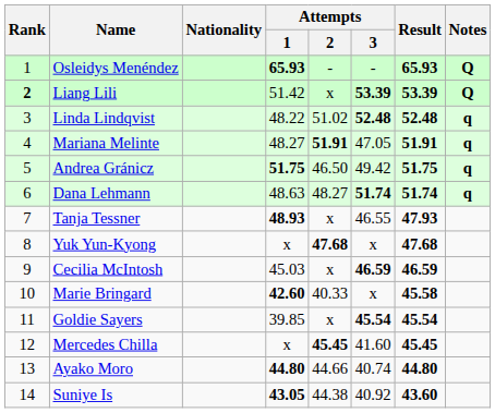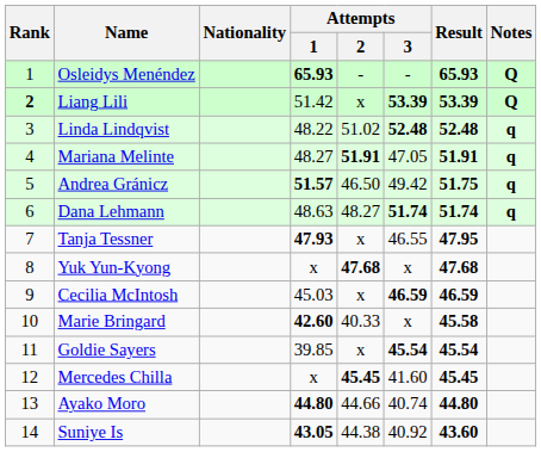Andrea Gránicz | Attempts / 1: 51.75 -> 51.57
Tanja Tessner | Attempts / 1: 48.93 -> 47.93
Tanja Tessner | Result: 47.93 -> 47.95
